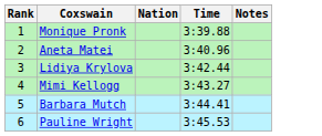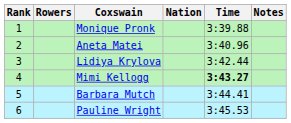+ column: Rowers
Mimi Kellogg | Time: normal -> bold
